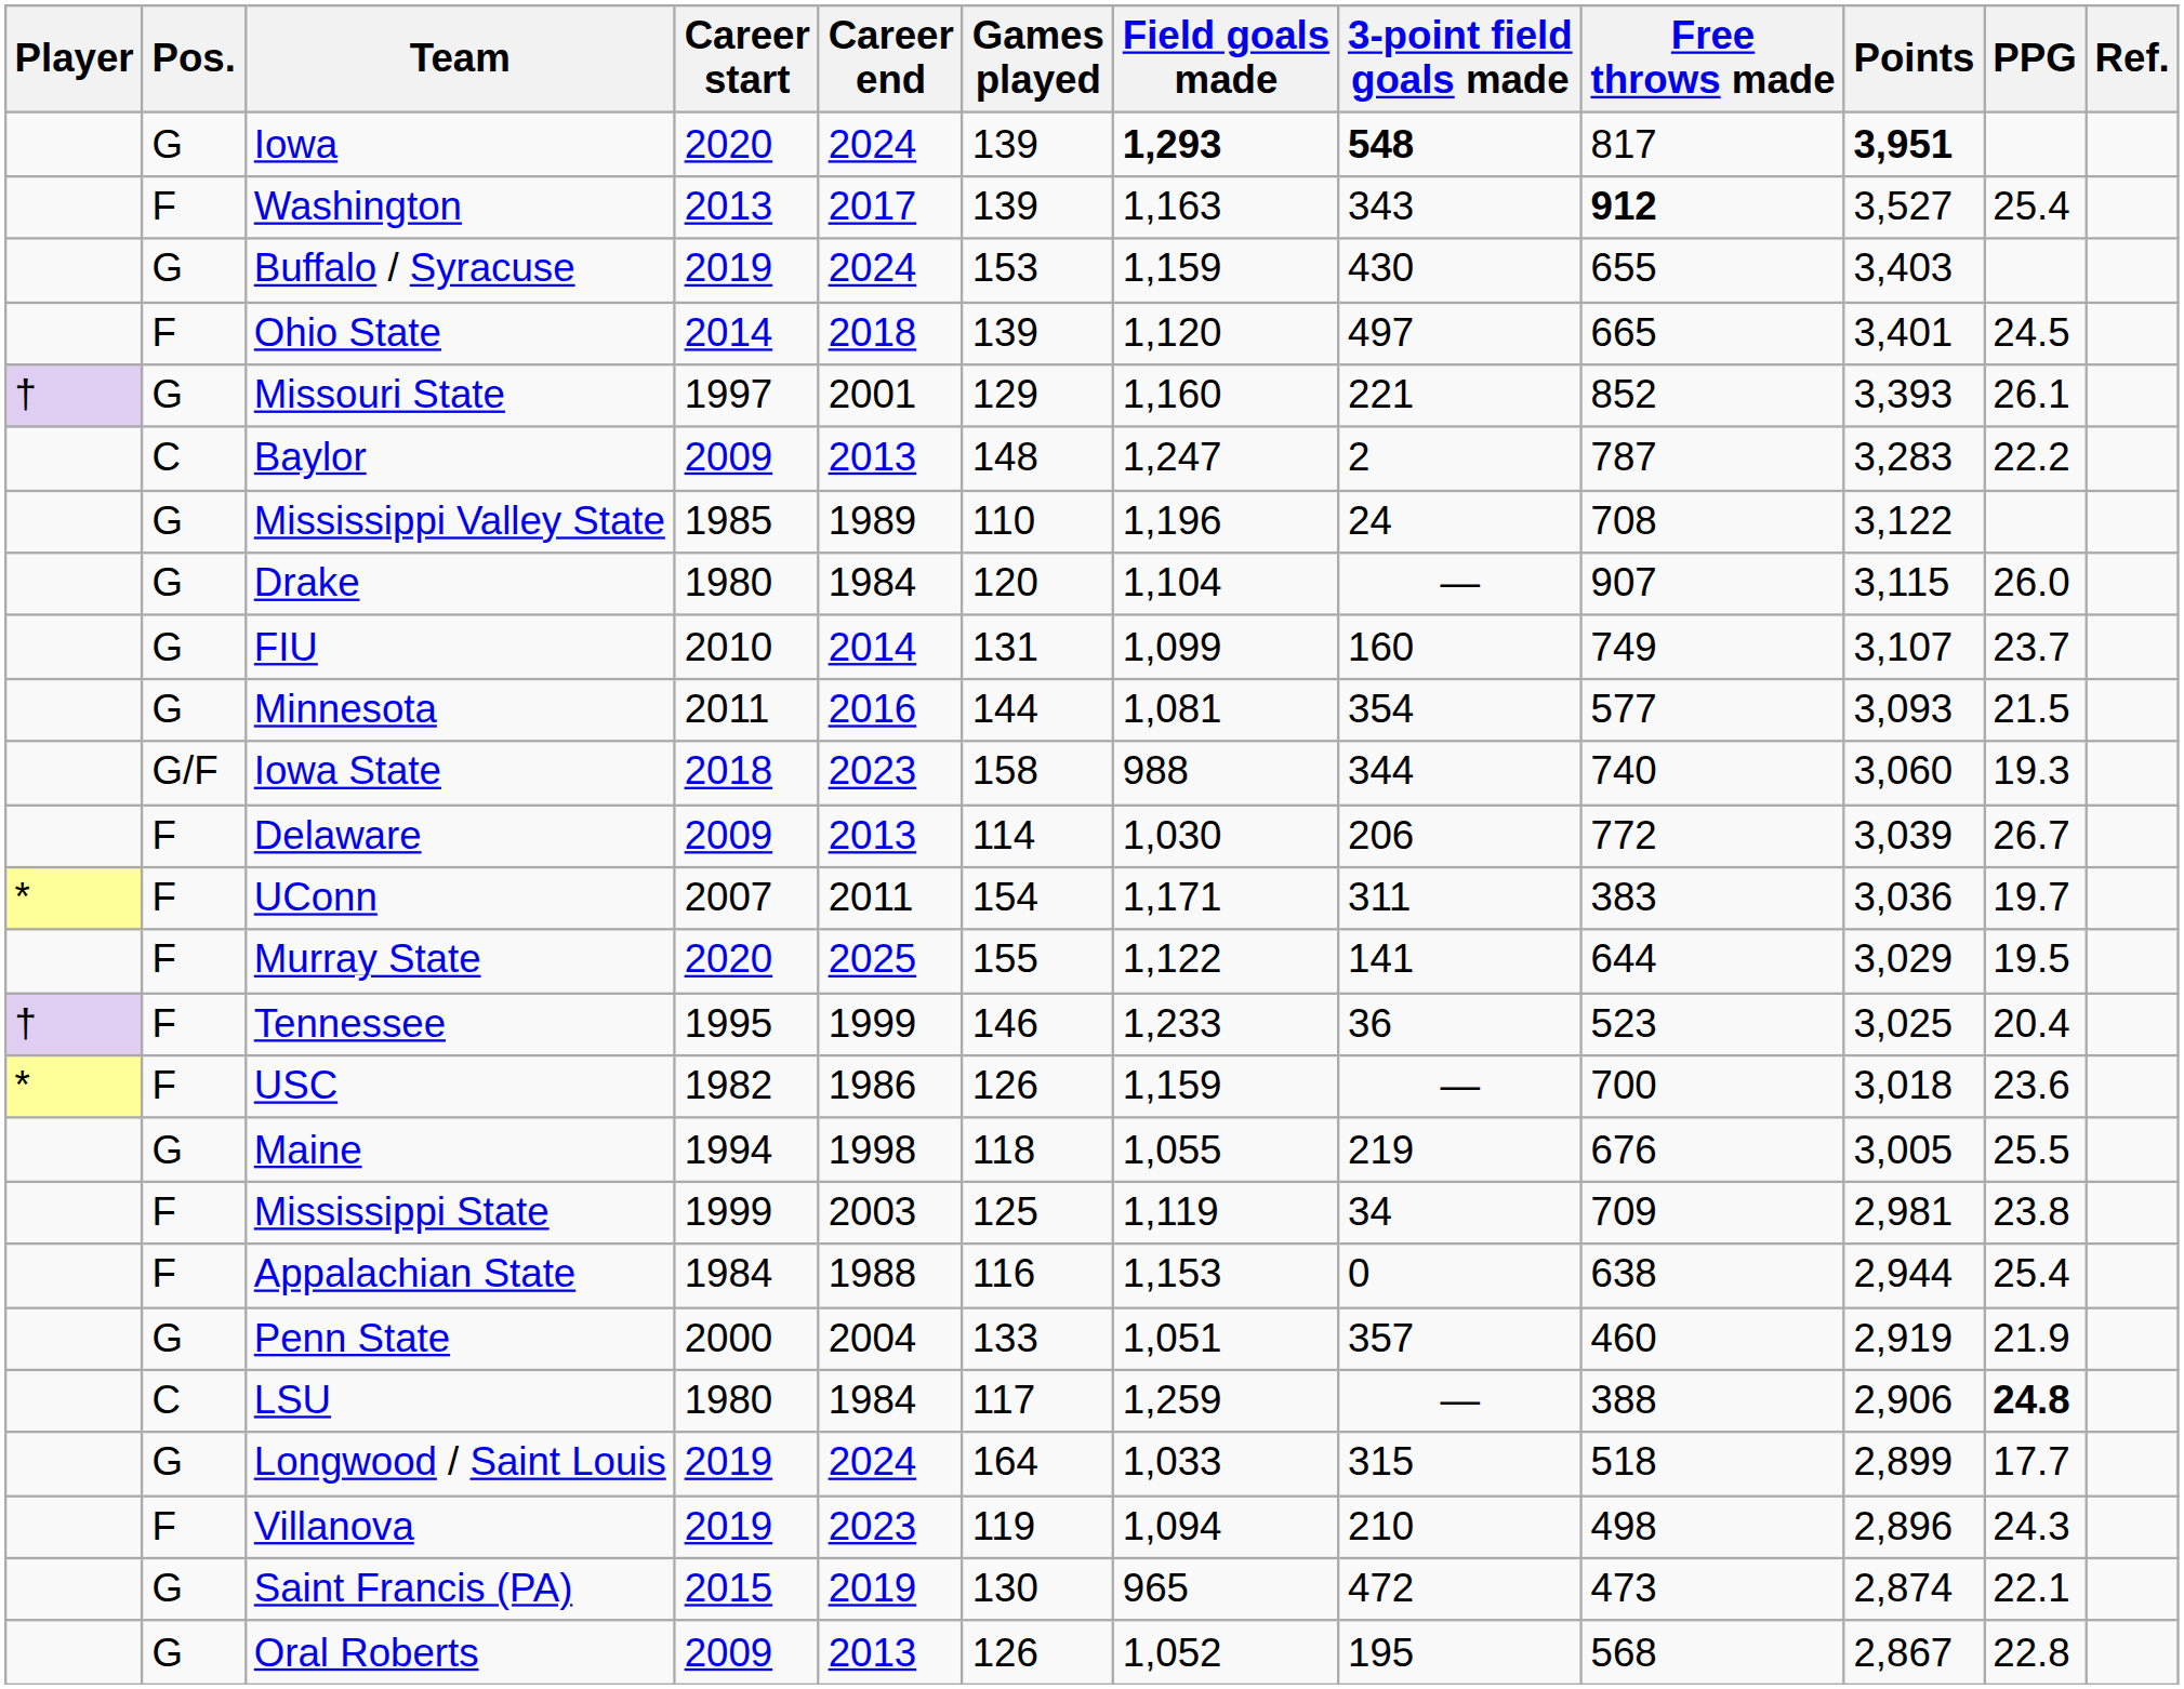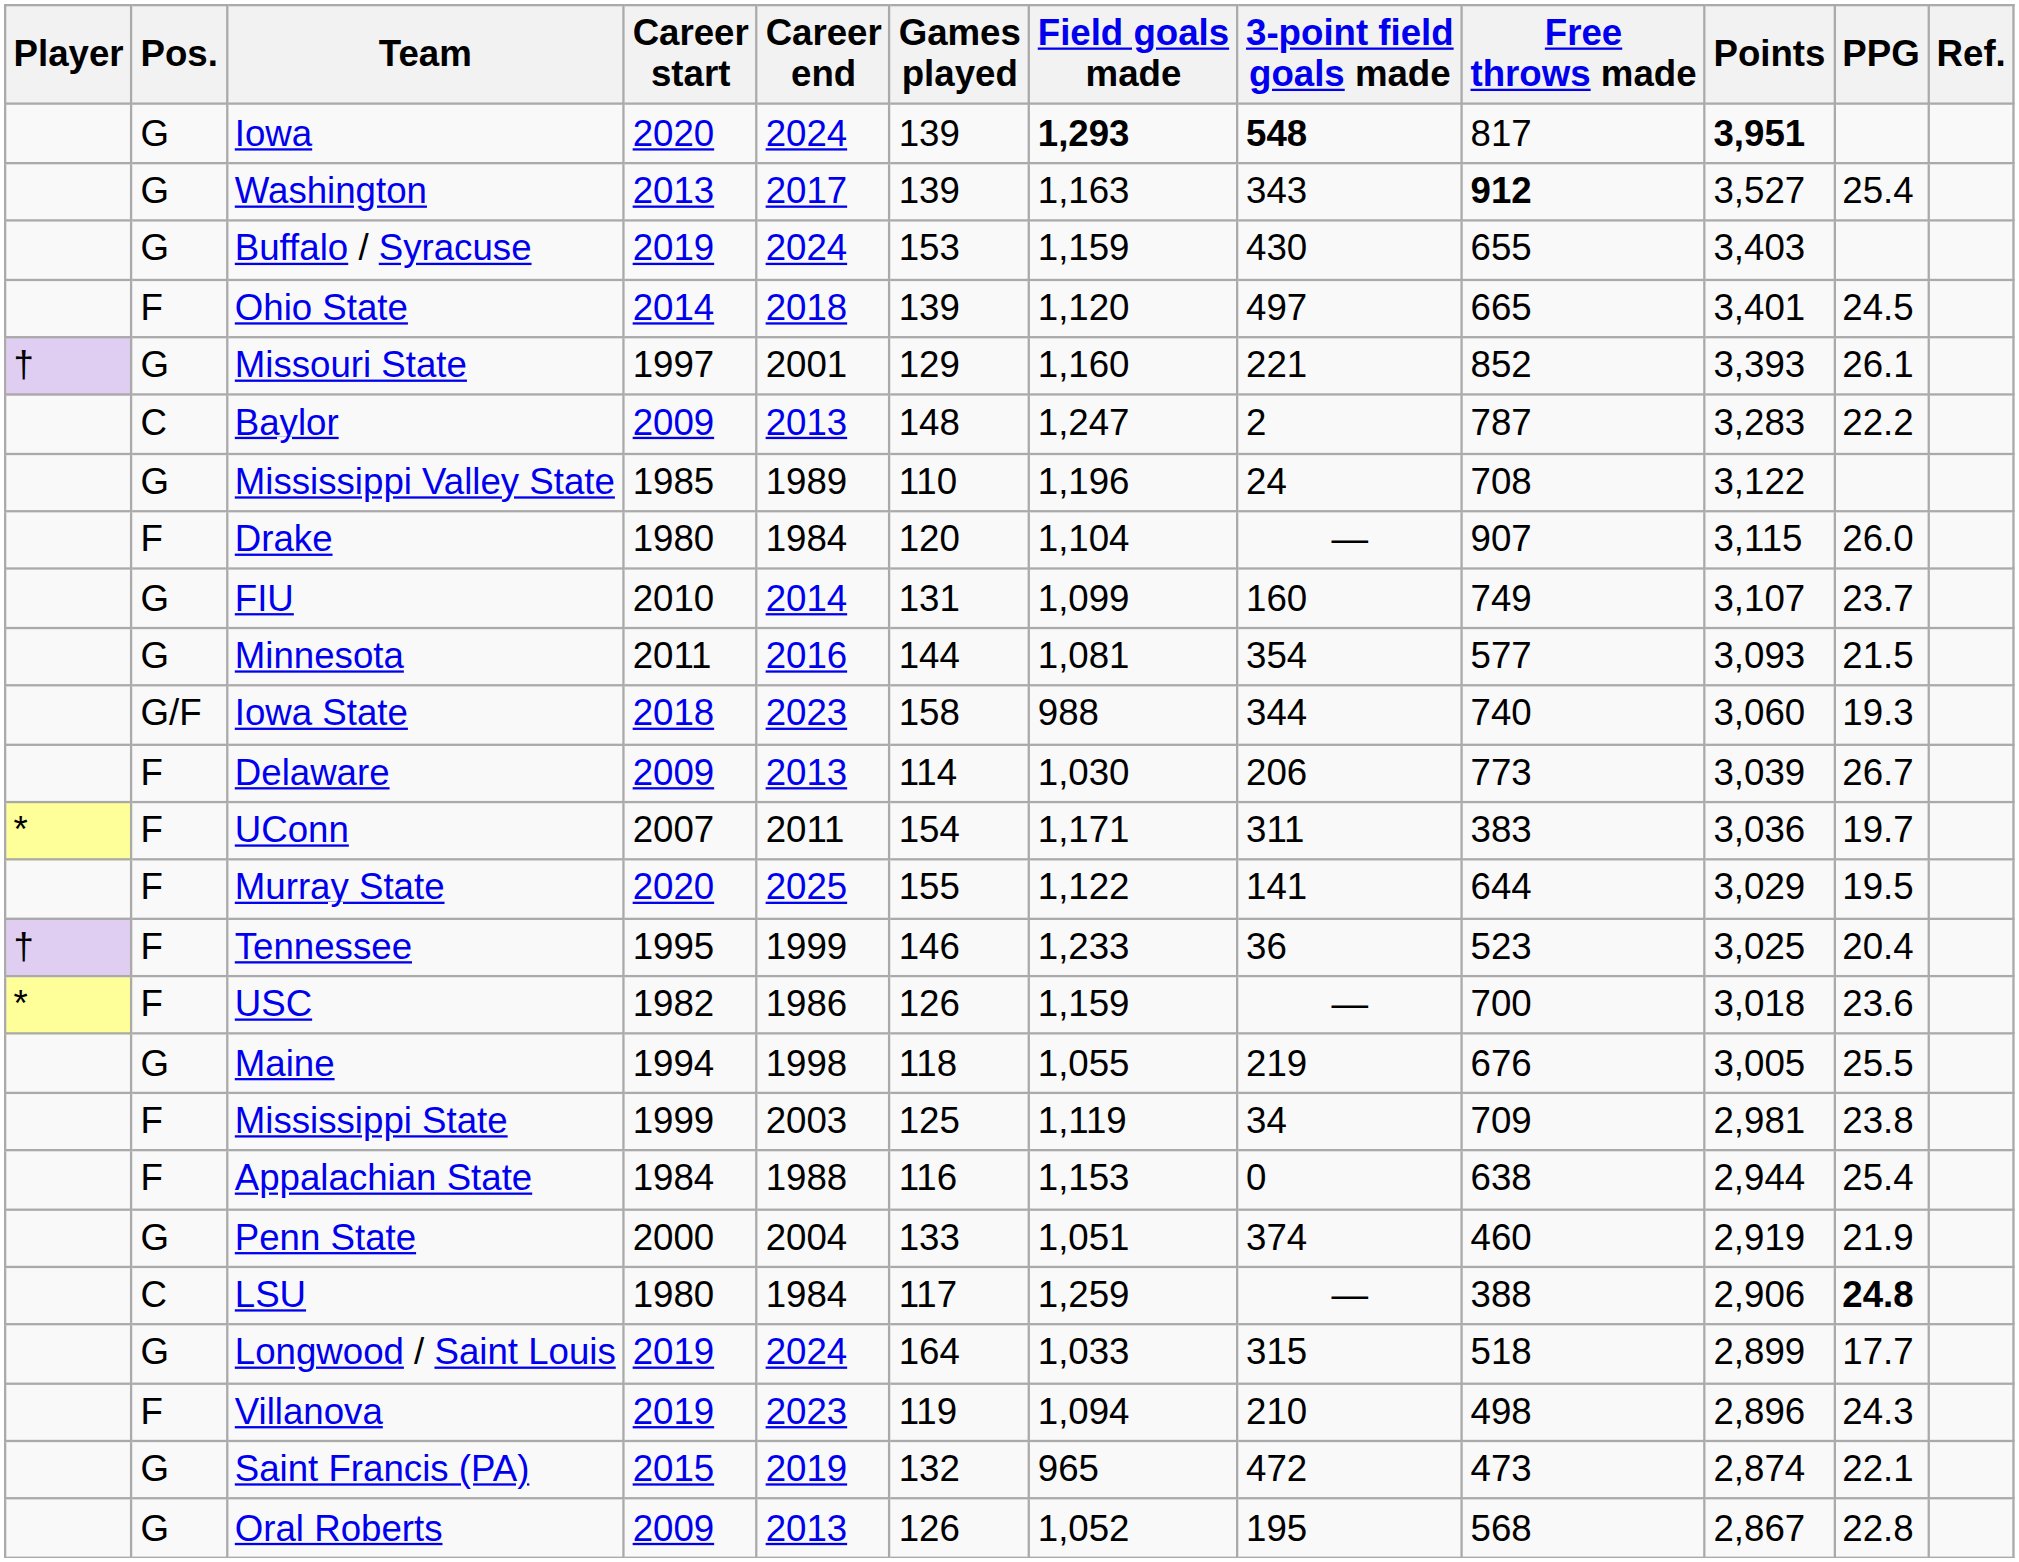Washington | Pos.: F -> G
Drake | Pos.: G -> F
Delaware | Free throws made: 772 -> 773
Penn State | 3-point field goals made: 357 -> 374
Saint Francis (PA) | Games played: 130 -> 132
